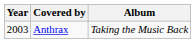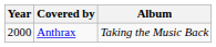Anthrax | Year: 2003 -> 2000
